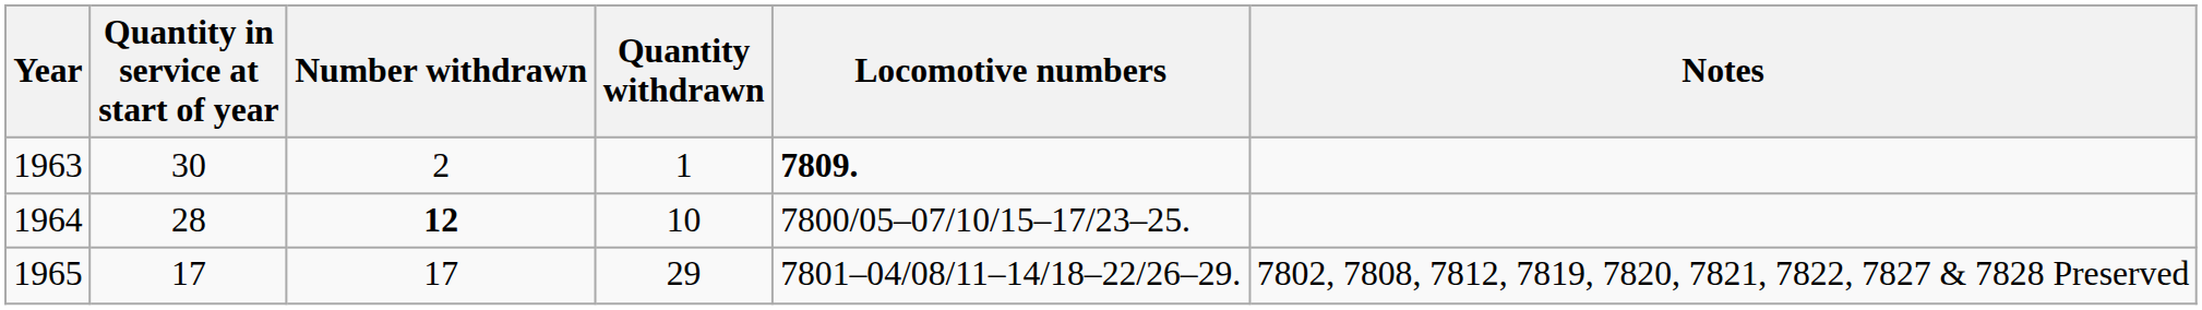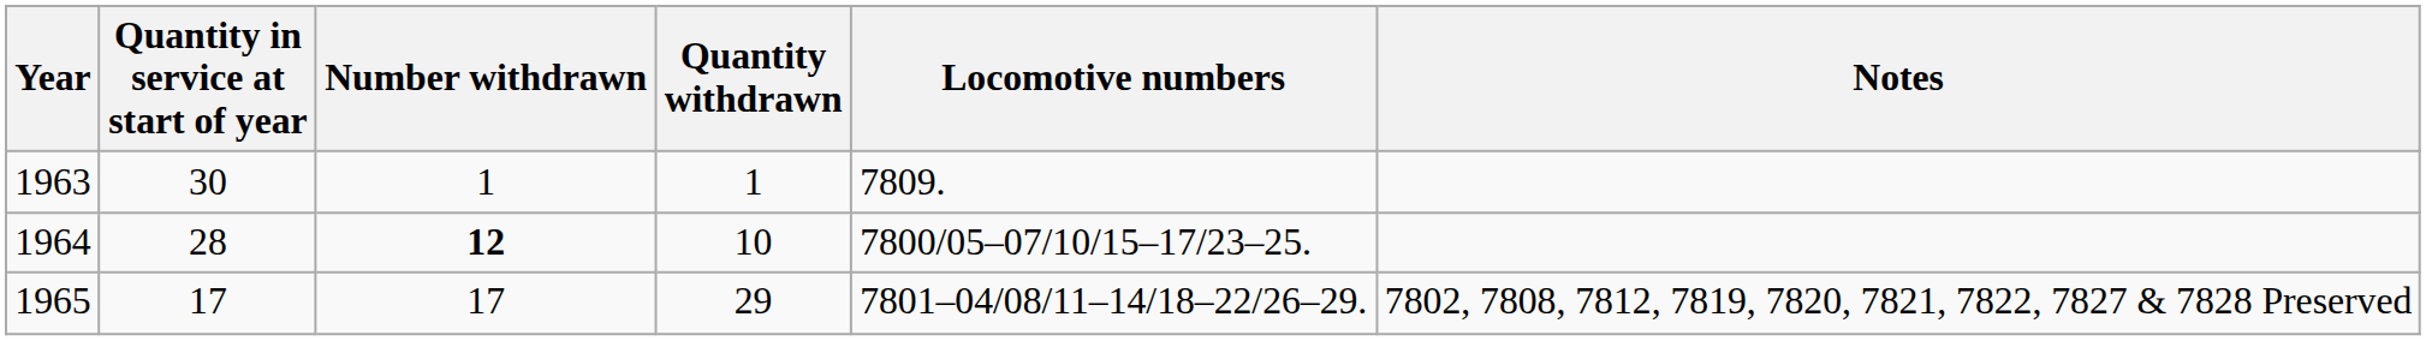1963 | Number withdrawn: 2 -> 1
1963 | Locomotive numbers: bold -> normal
